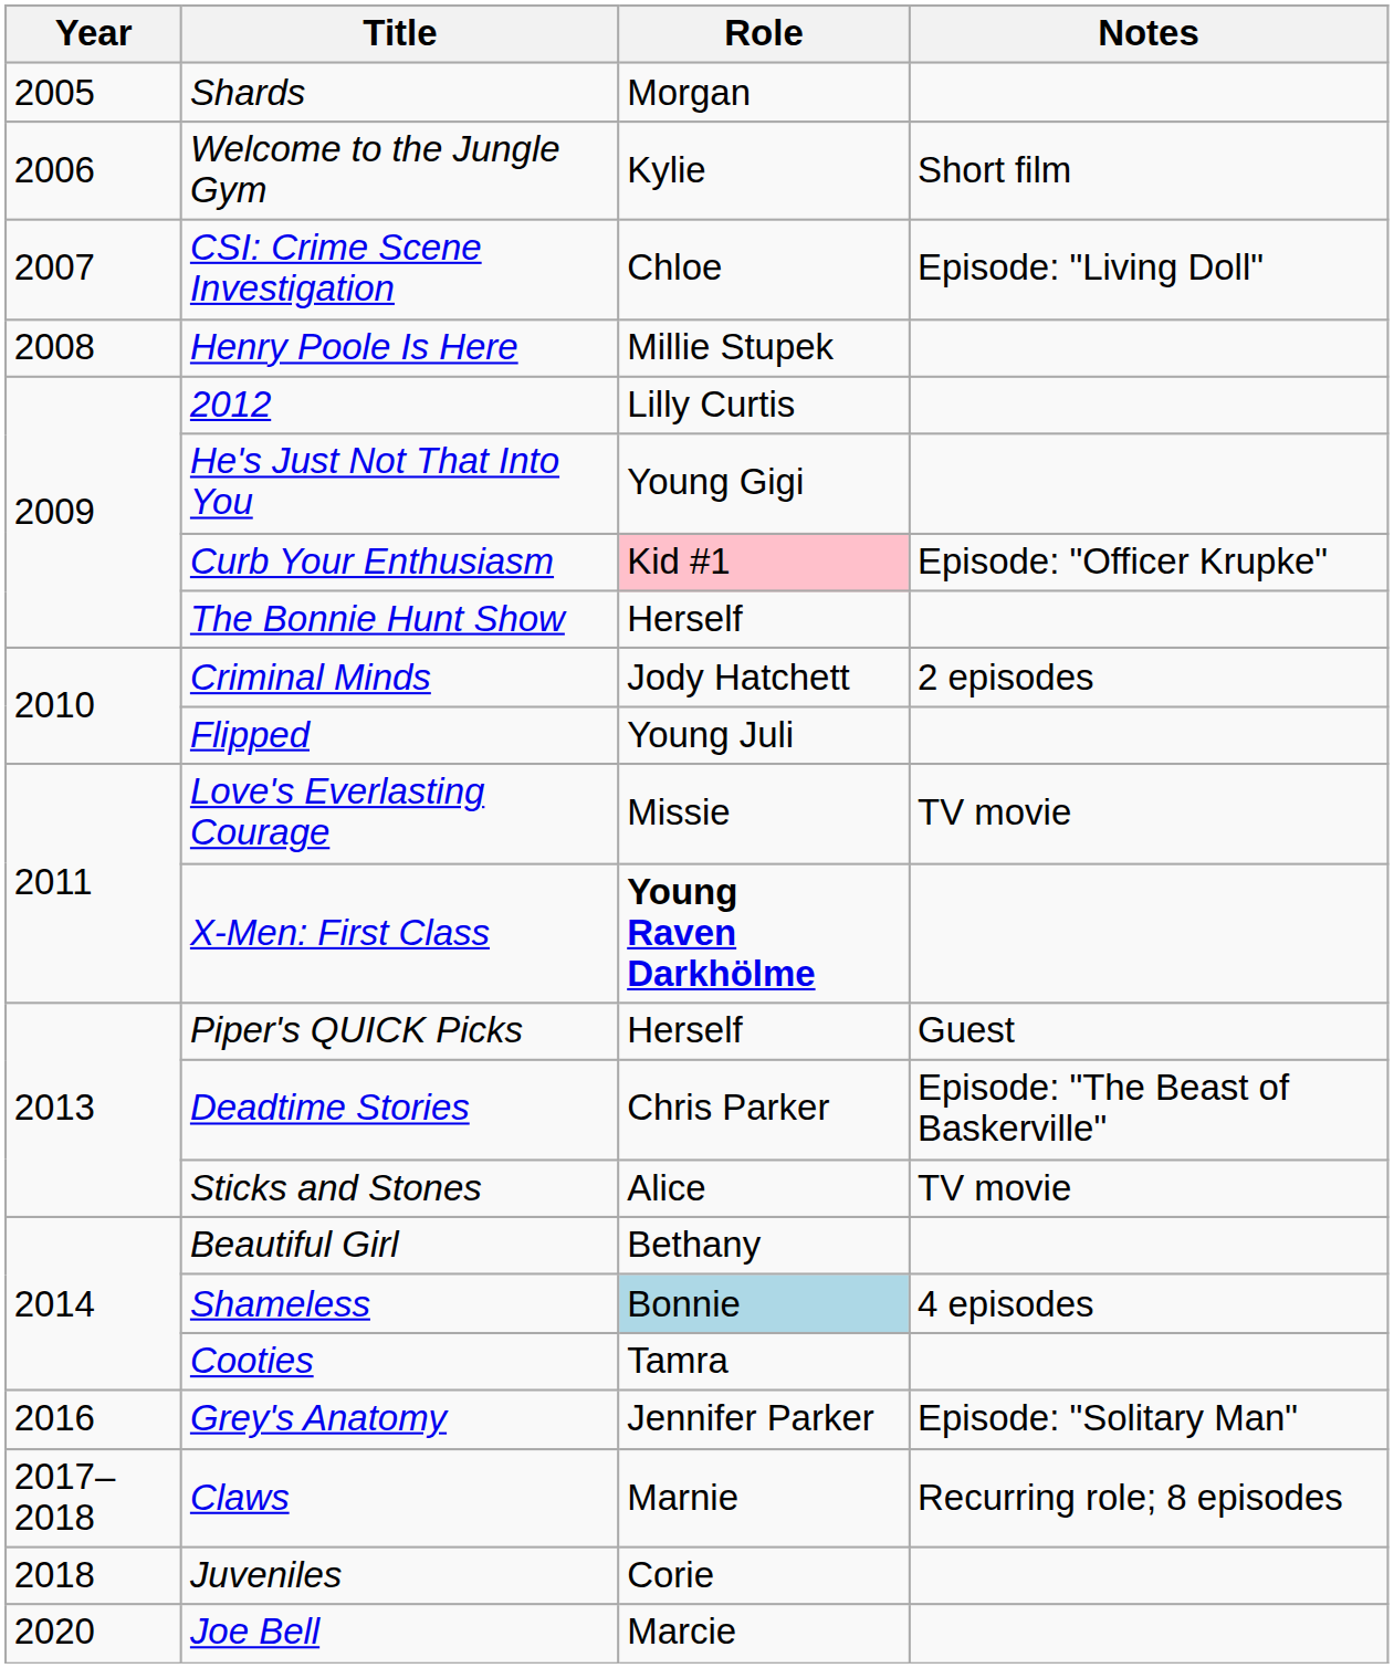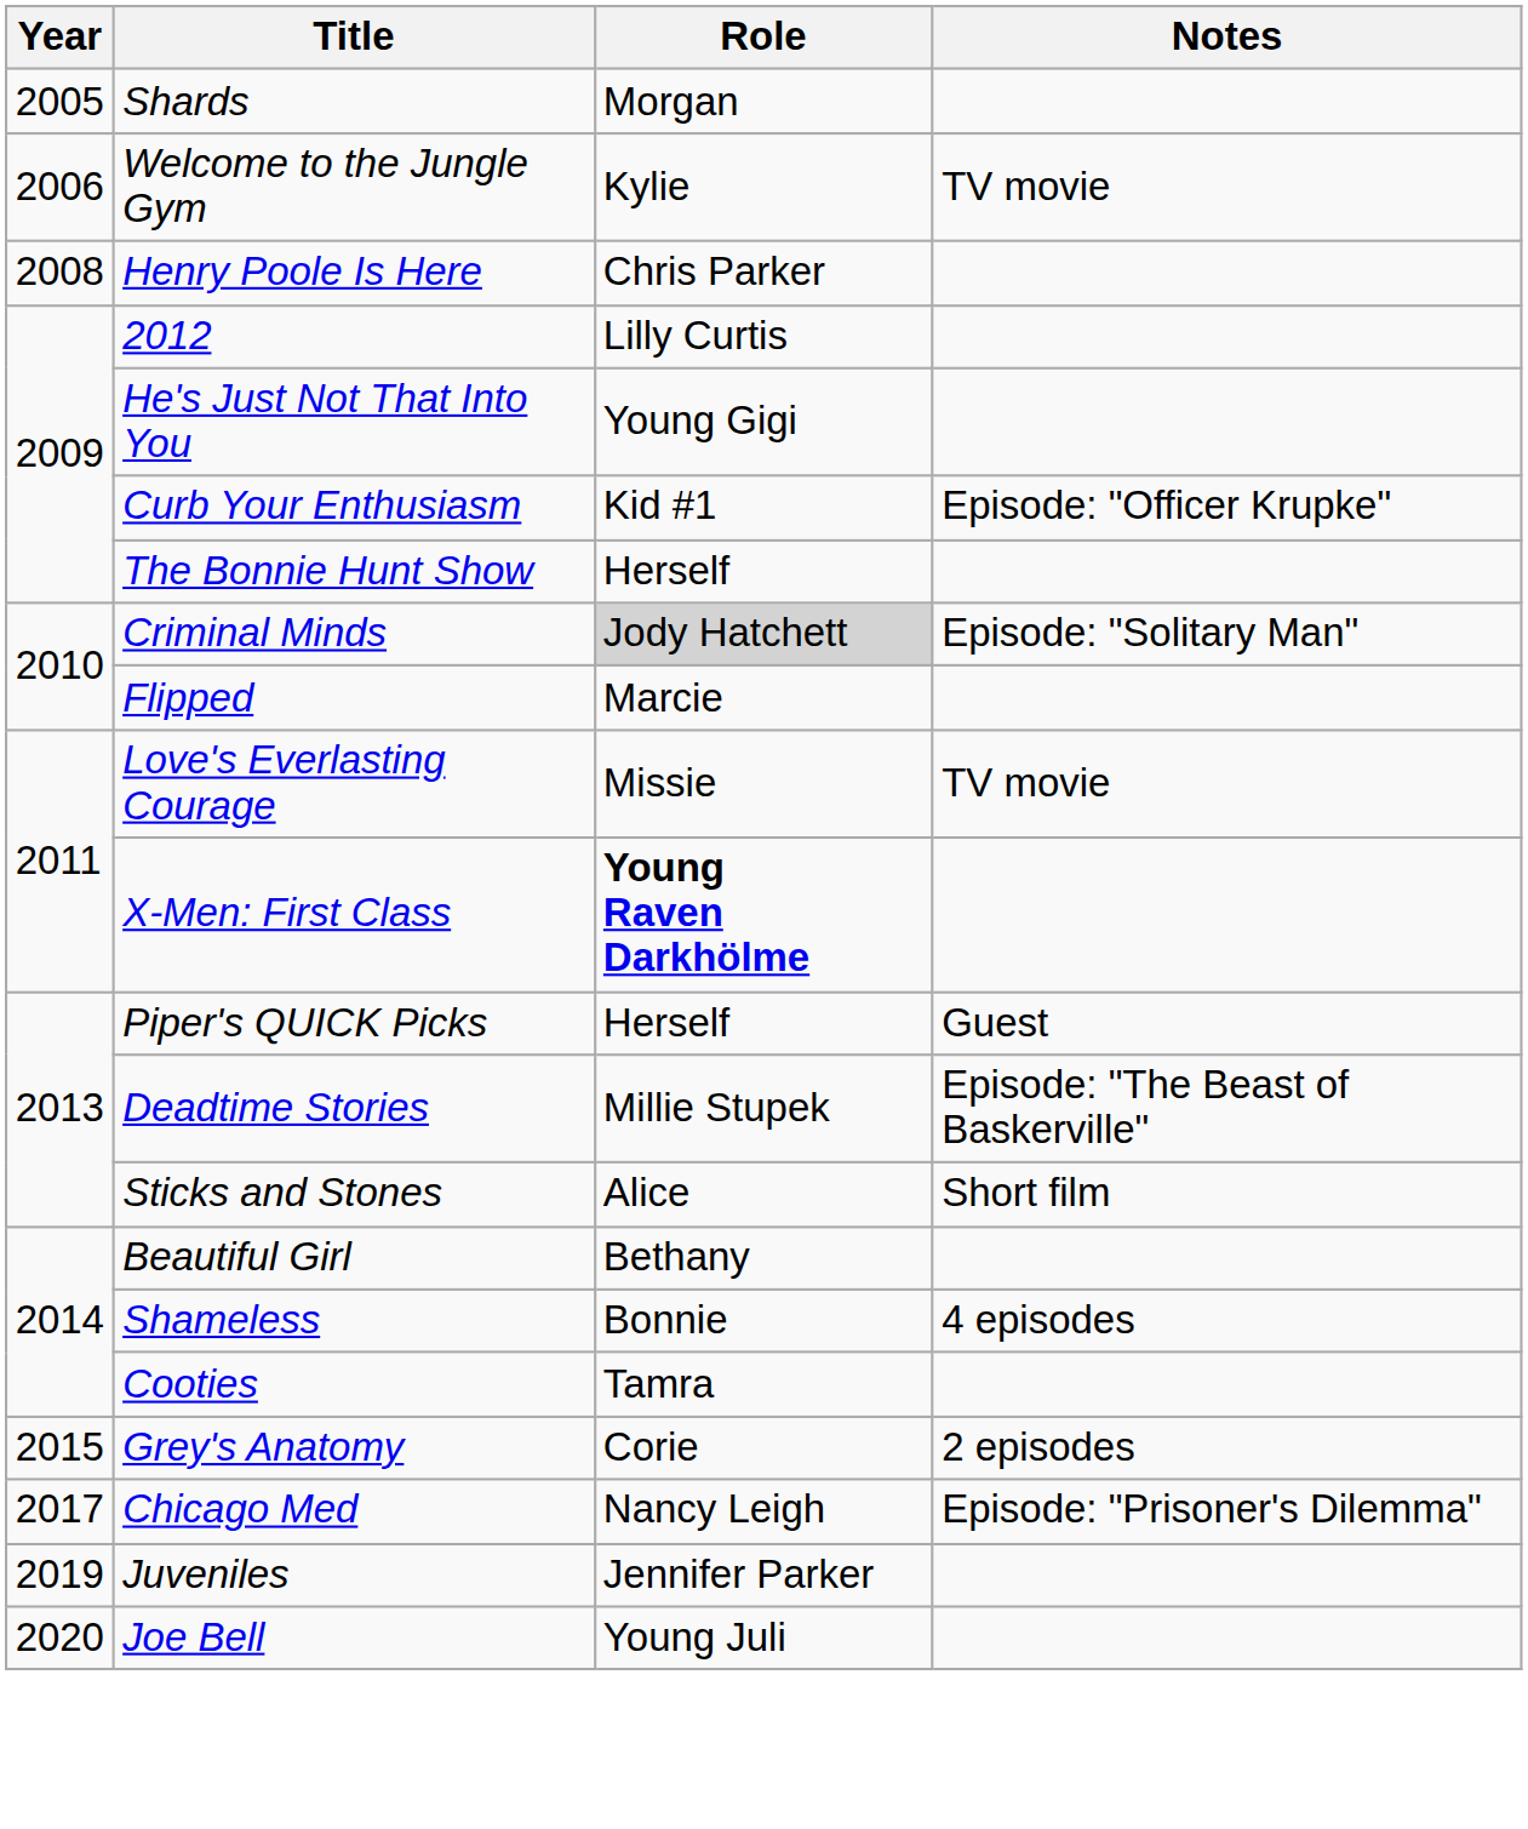Welcome to the Jungle Gym | Notes: Short film -> TV movie
- row: 2007 | CSI: Crime Scene Investigation | Chloe | Episode: "Living Doll"
Henry Poole Is Here | Role: Millie Stupek -> Chris Parker
Curb Your Enthusiasm | Role: pink background -> no background
Criminal Minds | Role: no background -> lightgrey background
Criminal Minds | Notes: 2 episodes -> Episode: "Solitary Man"
Flipped | Role: Young Juli -> Marcie
Deadtime Stories | Role: Chris Parker -> Millie Stupek
Sticks and Stones | Notes: TV movie -> Short film
Shameless | Role: lightblue background -> no background
Grey's Anatomy | Year: 2016 -> 2015
Grey's Anatomy | Role: Jennifer Parker -> Corie
Grey's Anatomy | Notes: Episode: "Solitary Man" -> 2 episodes
+ row: 2017 | Chicago Med | Nancy Leigh | Episode: "Prisoner's Dilemma"
- row: 2017–2018 | Claws | Marnie | Recurring role; 8 episodes
Juveniles | Year: 2018 -> 2019
Juveniles | Role: Corie -> Jennifer Parker
Joe Bell | Role: Marcie -> Young Juli
